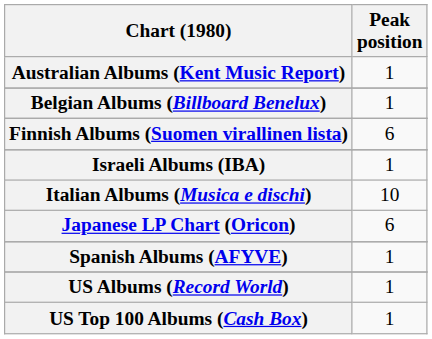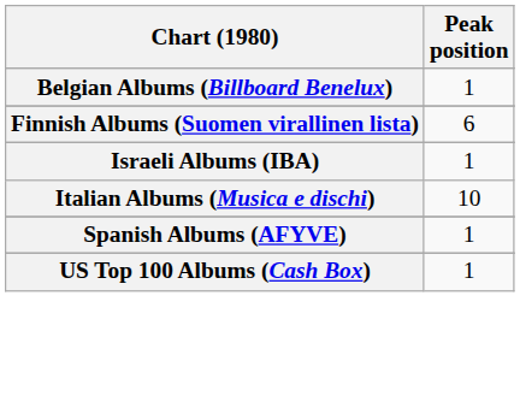- row: Australian Albums (Kent Music Report) | 1
- row: Japanese LP Chart (Oricon) | 6
- row: US Albums (Record World) | 1
